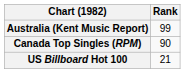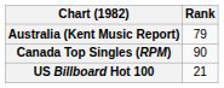Australia (Kent Music Report) | Rank: 99 -> 79
